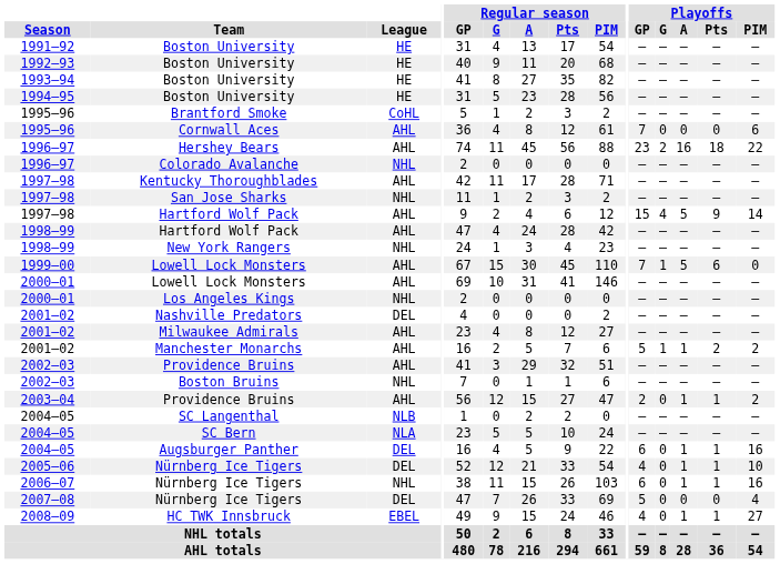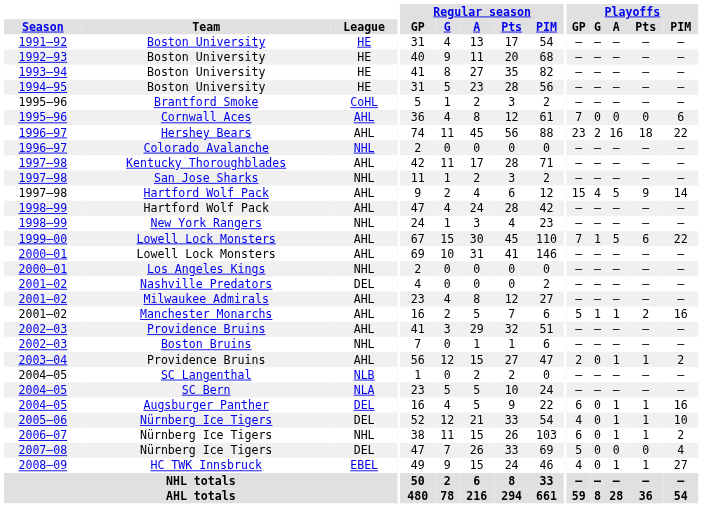1999–00 / Lowell Lock Monsters | Playoffs / PIM: 0 -> 22
Manchester Monarchs | Playoffs / PIM: 2 -> 16
2006–07 / Nürnberg Ice Tigers | Playoffs / PIM: 16 -> 2
